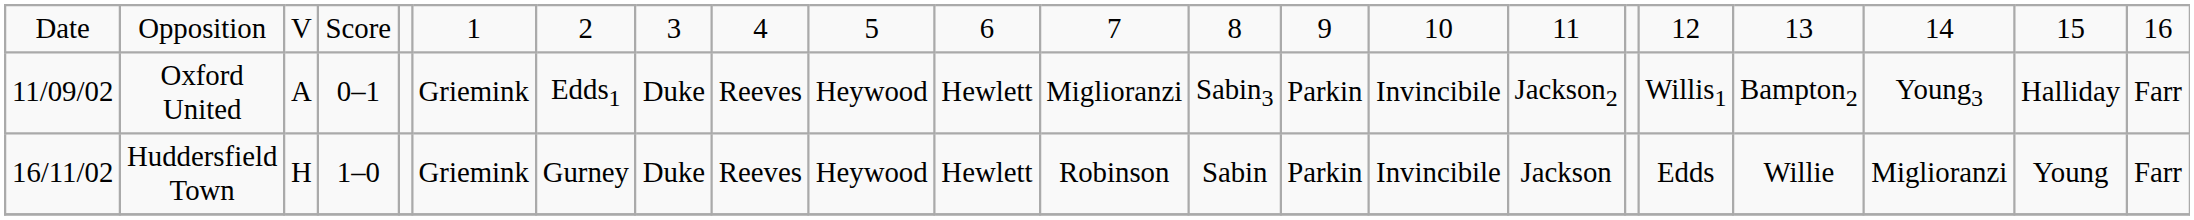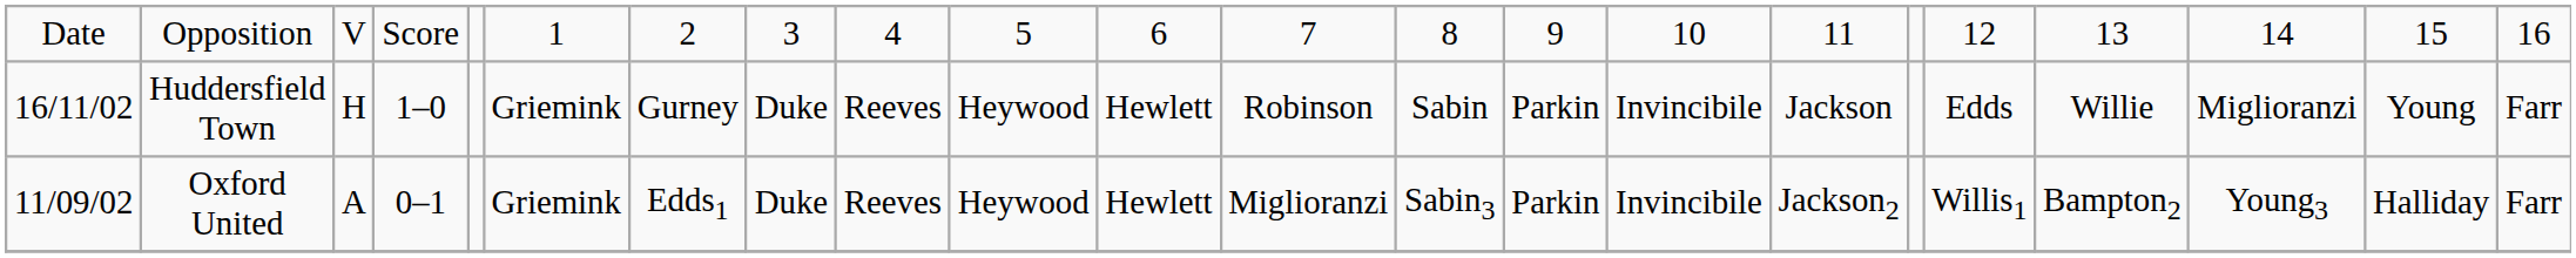rows swapped: Huddersfield Town <-> Oxford United
